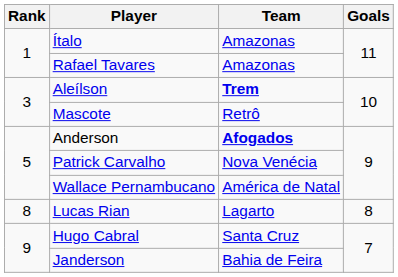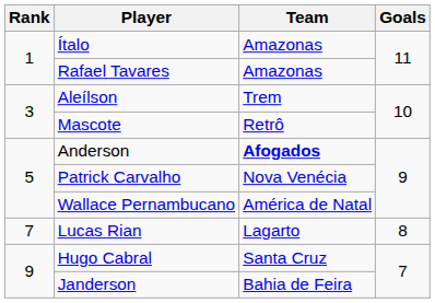Aleílson | Team: bold -> normal
Lucas Rian | Rank: 8 -> 7
